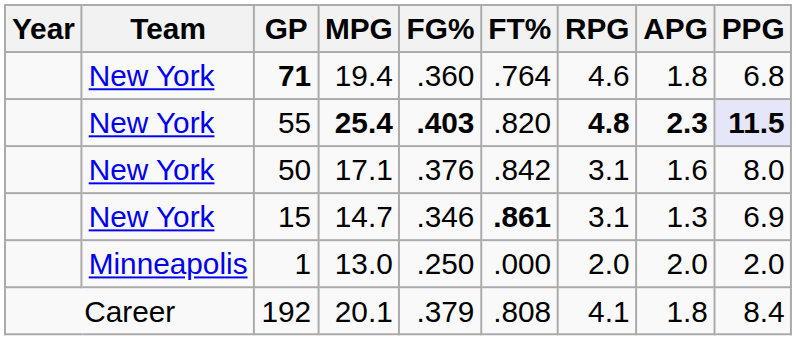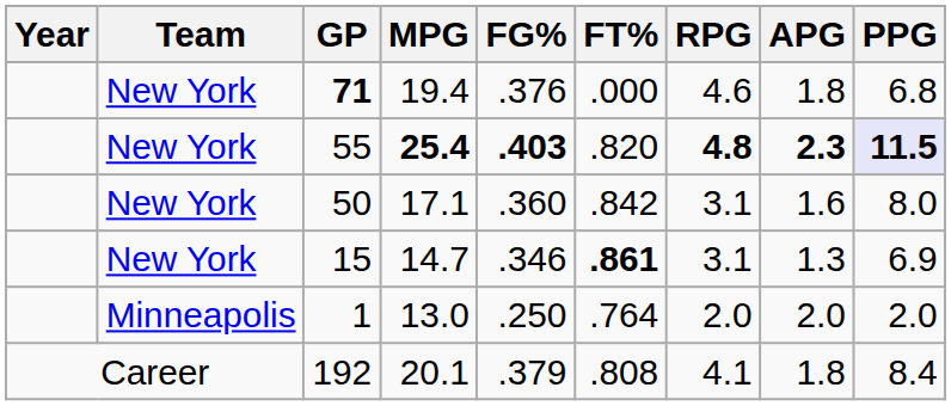71 | FG%: .360 -> .376
71 | FT%: .764 -> .000
50 | FG%: .376 -> .360
1 | FT%: .000 -> .764
